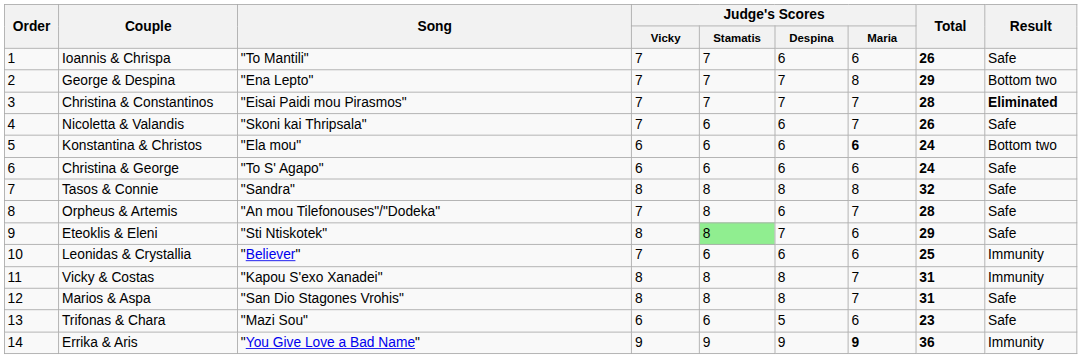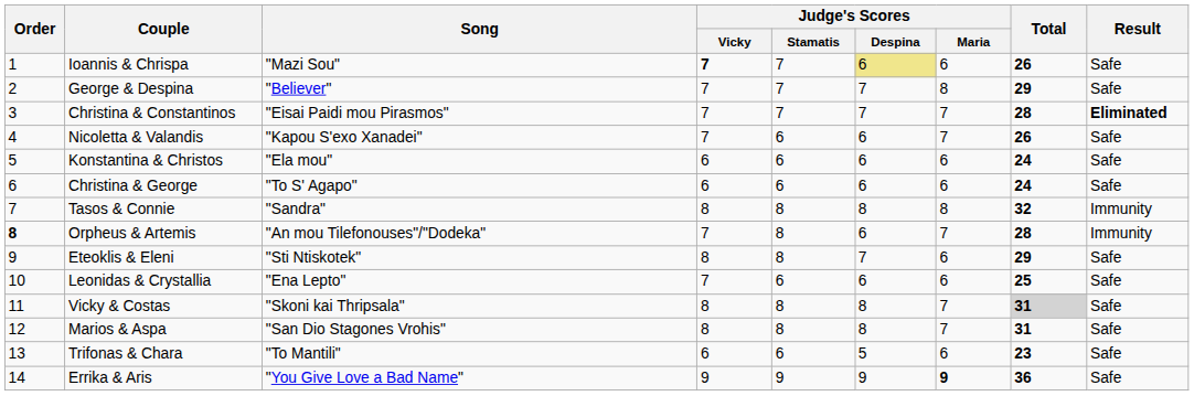Ioannis & Chrispa | Song: "To Mantili" -> "Mazi Sou"
Ioannis & Chrispa | Judge's Scores / Vicky: normal -> bold
Ioannis & Chrispa | Judge's Scores / Despina: no background -> khaki background
George & Despina | Song: "Ena Lepto" -> "Believer"
George & Despina | Result: Bottom two -> Safe
Nicoletta & Valandis | Song: "Skoni kai Thripsala" -> "Kapou S'exo Xanadei"
Konstantina & Christos | Judge's Scores / Maria: bold -> normal
Konstantina & Christos | Result: Bottom two -> Safe
Tasos & Connie | Result: Safe -> Immunity
Orpheus & Artemis | Order: normal -> bold
Orpheus & Artemis | Result: Safe -> Immunity
Eteoklis & Eleni | Judge's Scores / Stamatis: lightgreen background -> no background
Leonidas & Crystallia | Song: "Believer" -> "Ena Lepto"
Leonidas & Crystallia | Result: Immunity -> Safe
Vicky & Costas | Song: "Kapou S'exo Xanadei" -> "Skoni kai Thripsala"
Vicky & Costas | Total: no background -> lightgrey background
Vicky & Costas | Result: Immunity -> Safe
Trifonas & Chara | Song: "Mazi Sou" -> "To Mantili"
Errika & Aris | Result: Immunity -> Safe
